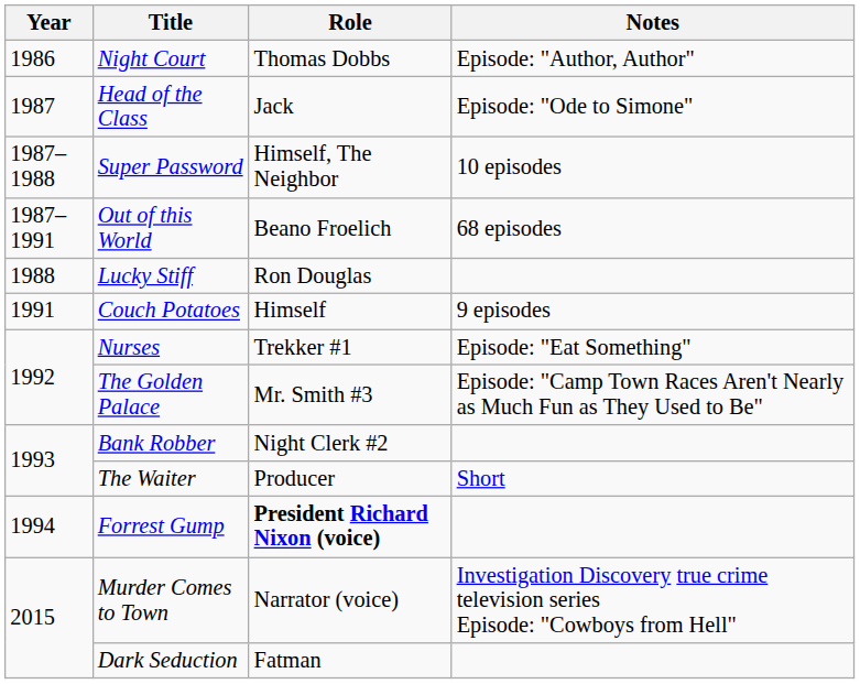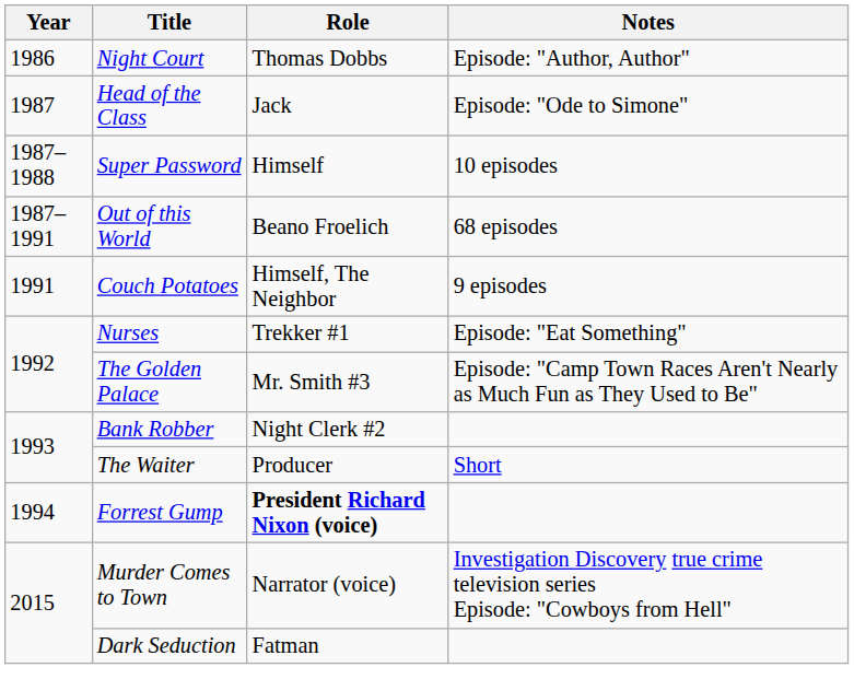Super Password | Role: Himself, The Neighbor -> Himself
- row: 1988 | Lucky Stiff | Ron Douglas
Couch Potatoes | Role: Himself -> Himself, The Neighbor
